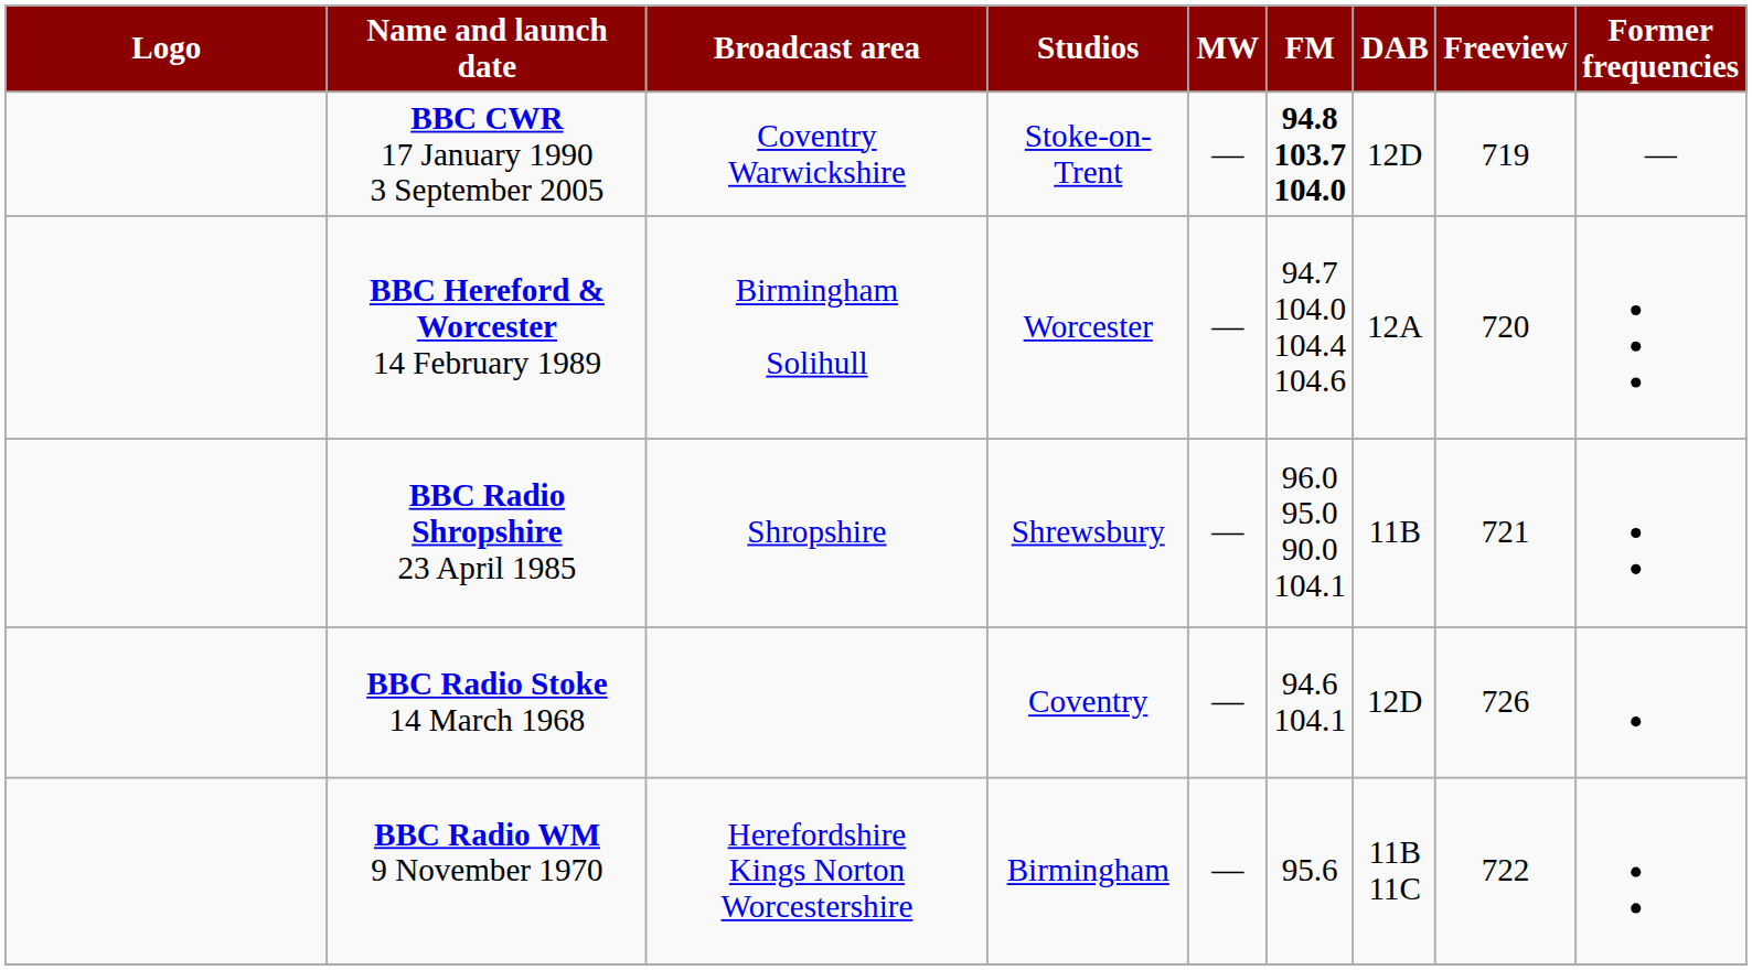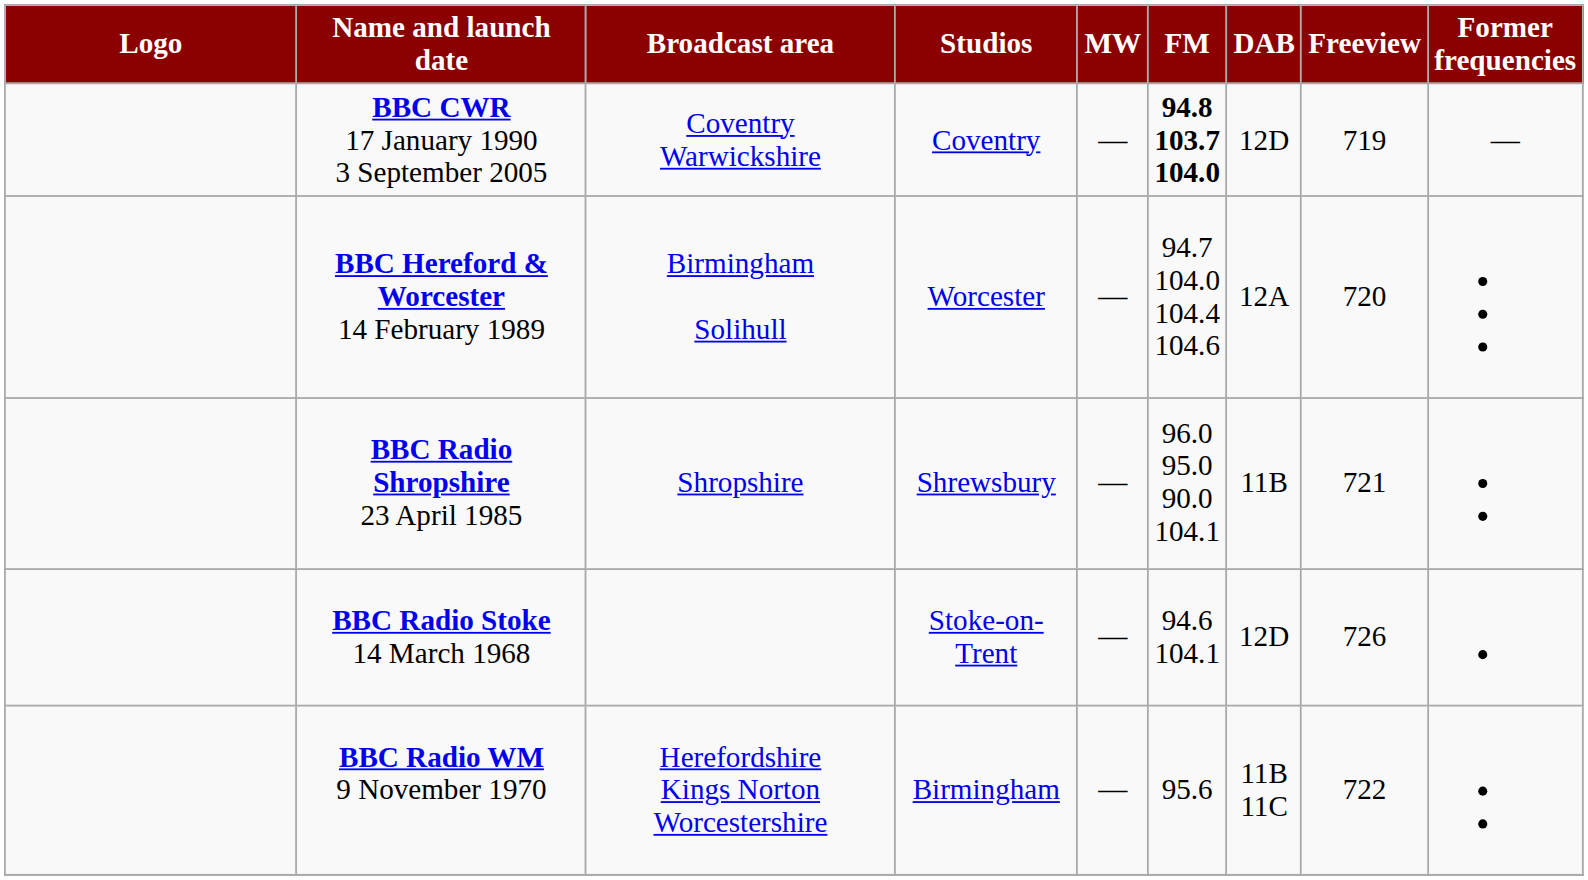BBC CWR 17 January 1990 3 September 2005 | Studios: Stoke-on-Trent -> Coventry
BBC Radio Stoke 14 March 1968 | Studios: Coventry -> Stoke-on-Trent
